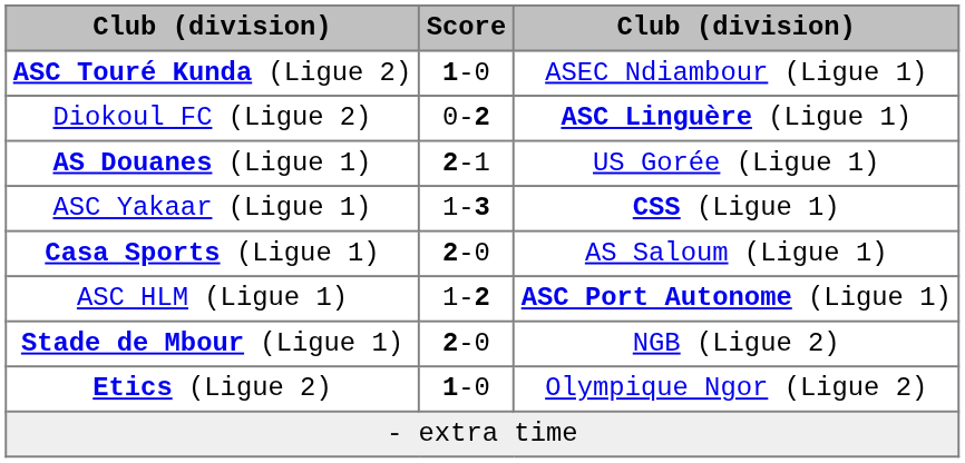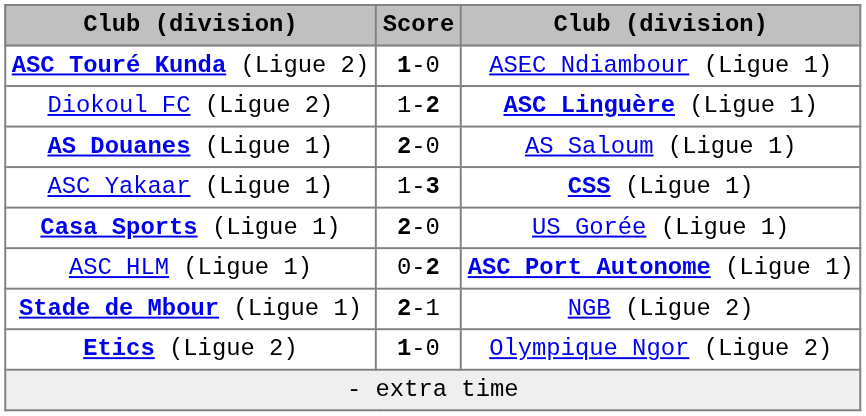Diokoul FC (Ligue 2) | Score: 0-2 -> 1-2
AS Douanes (Ligue 1) | Score: 2-1 -> 2-0
AS Douanes (Ligue 1) | column 3: US Gorée (Ligue 1) -> AS Saloum (Ligue 1)
Casa Sports (Ligue 1) | column 3: AS Saloum (Ligue 1) -> US Gorée (Ligue 1)
ASC HLM (Ligue 1) | Score: 1-2 -> 0-2
Stade de Mbour (Ligue 1) | Score: 2-0 -> 2-1
